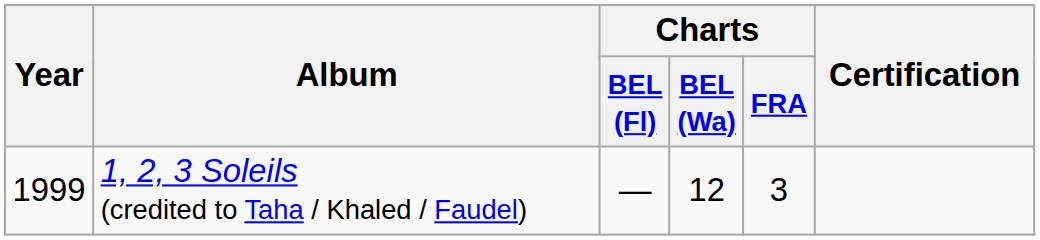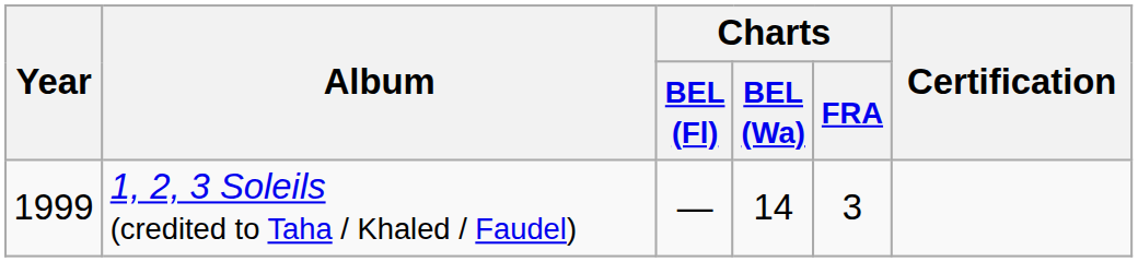1, 2, 3 Soleils (credited to Taha / Khaled / Faudel) | Charts / BEL (Wa): 12 -> 14
